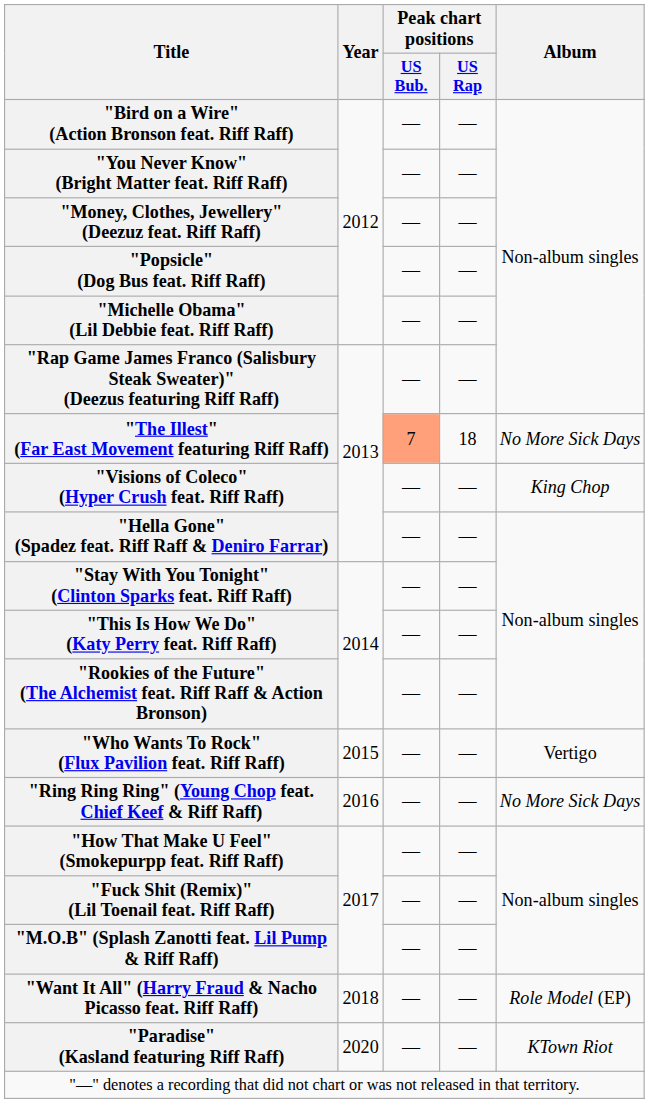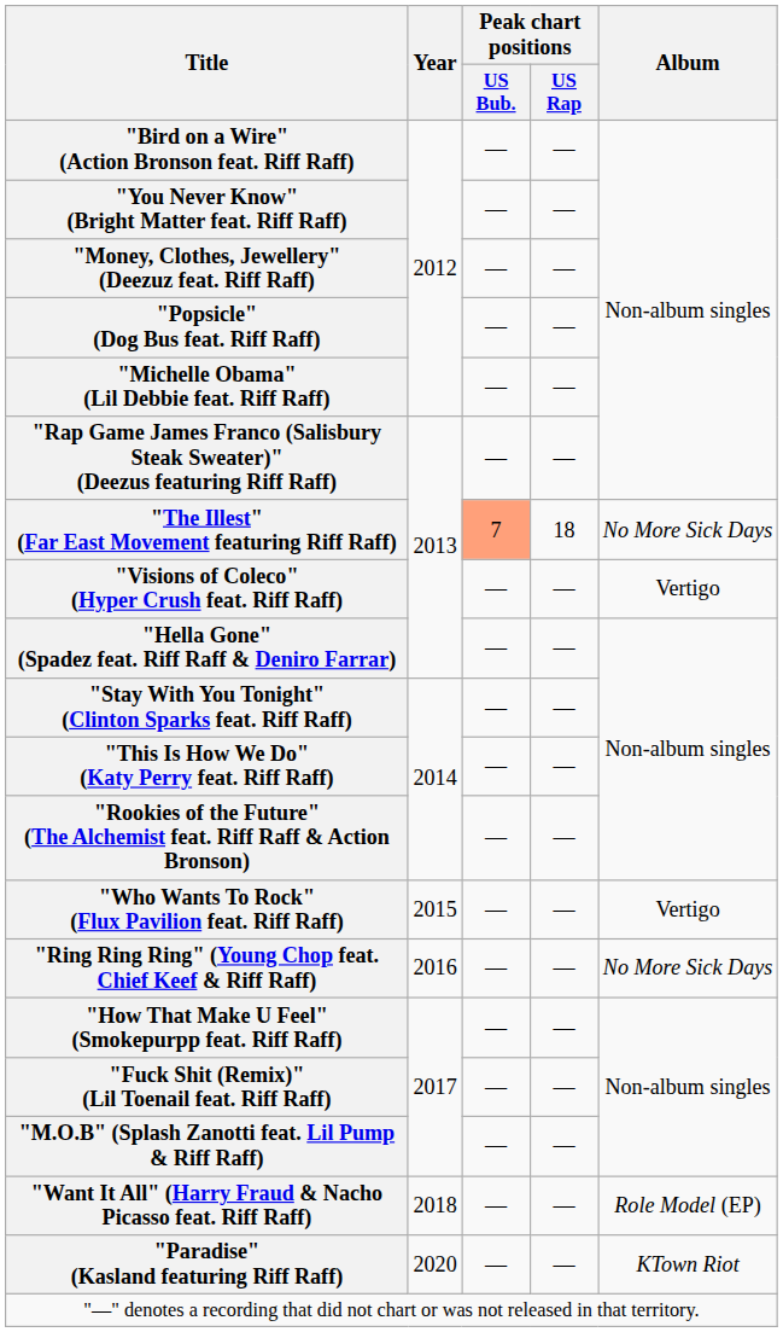"Visions of Coleco" (Hyper Crush feat. Riff Raff) | Album: King Chop -> Vertigo
